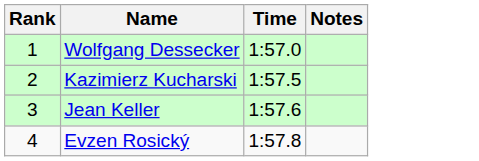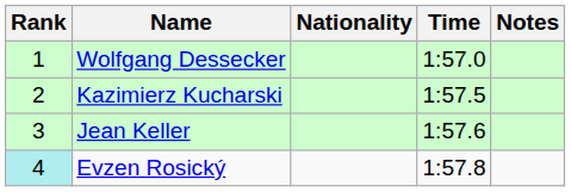+ column: Nationality
Evzen Rosický | Rank: no background -> paleturquoise background
